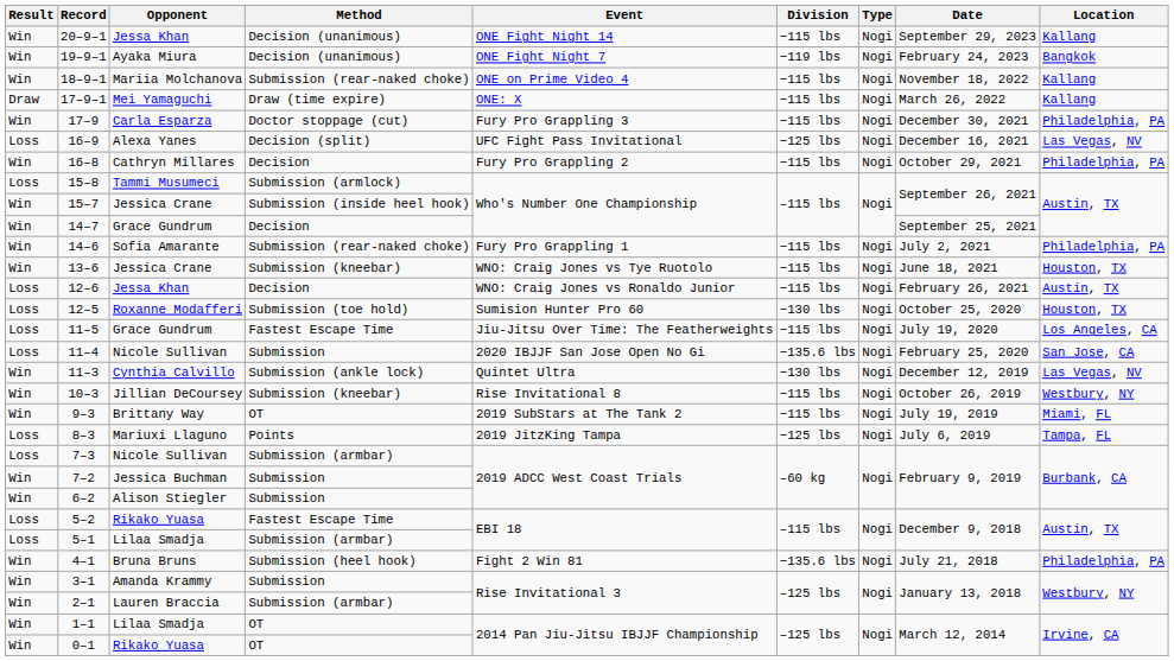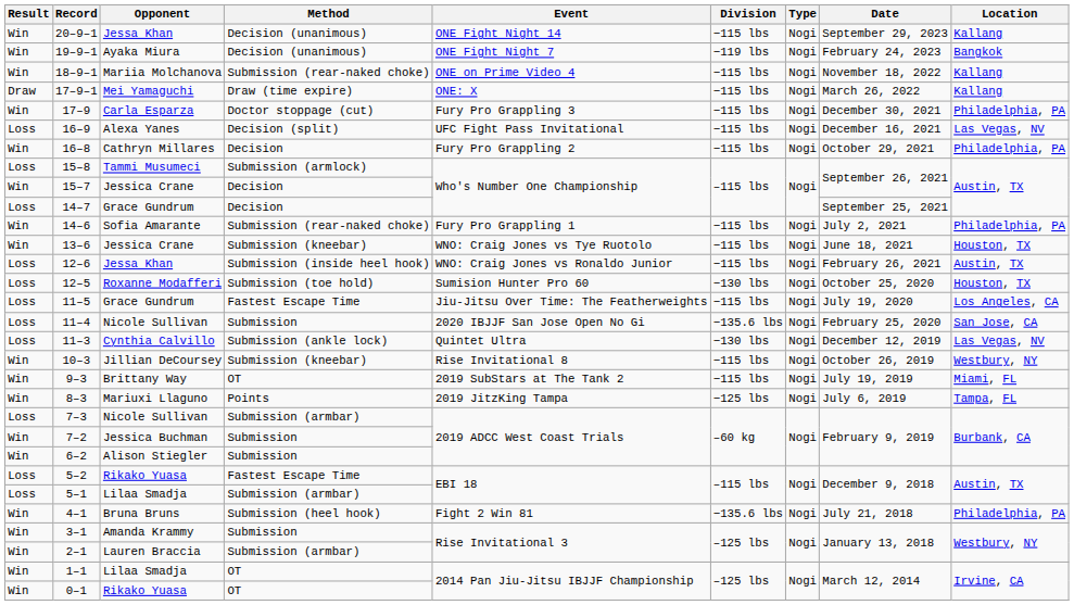16–9 | Division: −125 lbs -> −115 lbs
15–7 | Method: Submission (inside heel hook) -> Decision
14–7 | Result: Win -> Loss
12–6 | Method: Decision -> Submission (inside heel hook)
11–3 | Result: Win -> Loss
8–3 | Result: Loss -> Win
